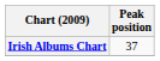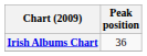Irish Albums Chart | Peak position: 37 -> 36
